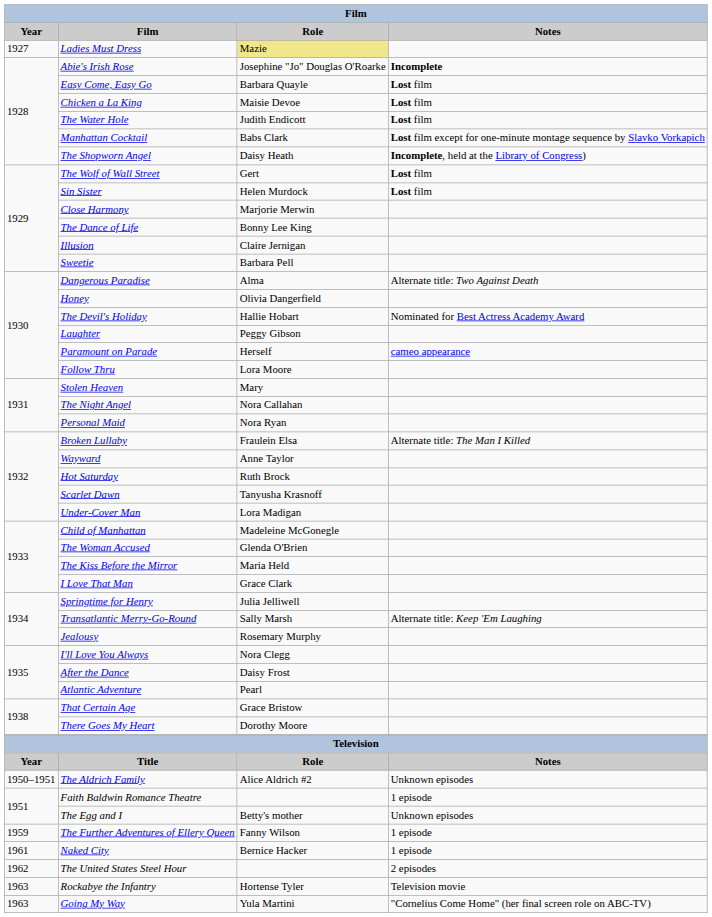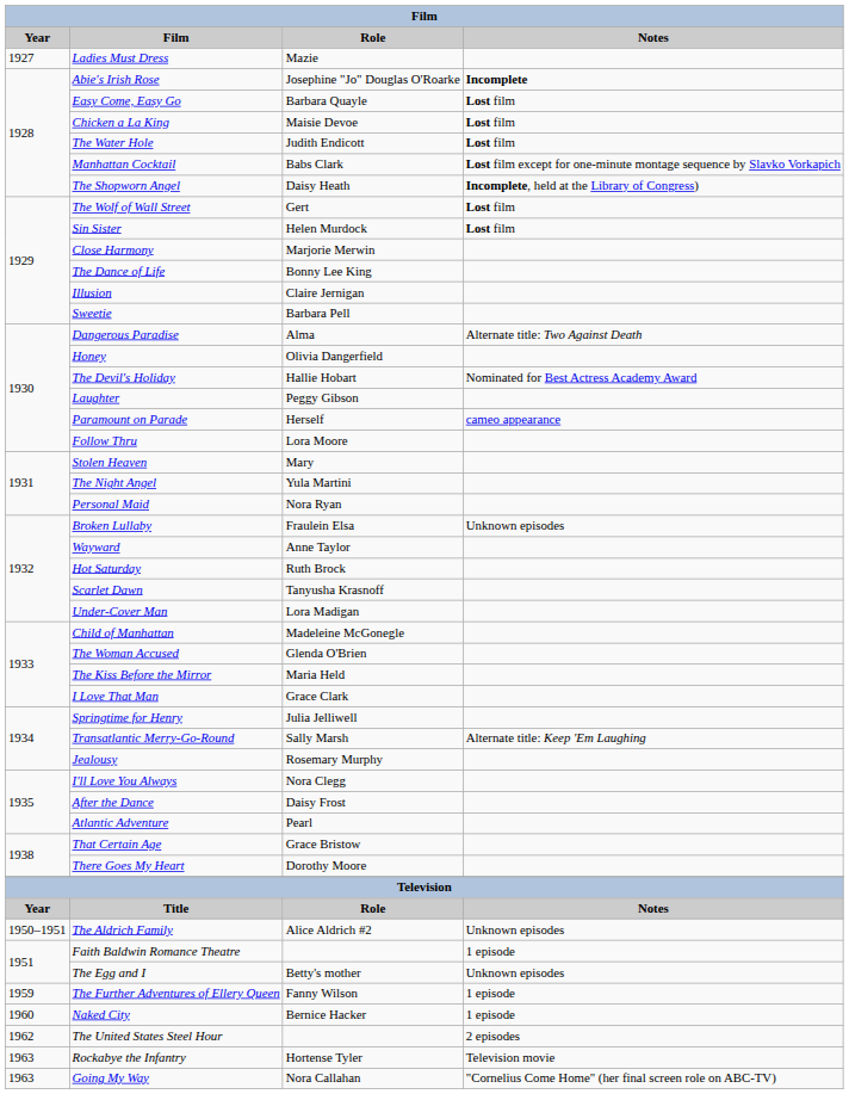Ladies Must Dress | Role: khaki background -> no background
The Night Angel | Role: Nora Callahan -> Yula Martini
Broken Lullaby | Notes: Alternate title: The Man I Killed -> Unknown episodes
Naked City | Year: 1961 -> 1960
Going My Way | Role: Yula Martini -> Nora Callahan
